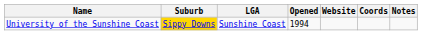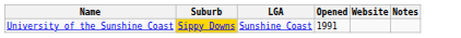- column: Coords
University of the Sunshine Coast | Opened: 1994 -> 1991
